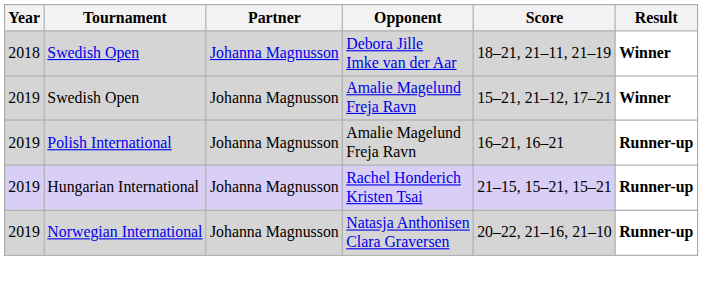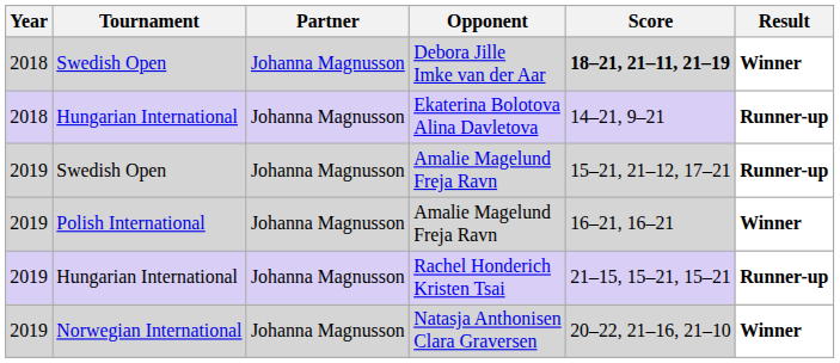Debora Jille Imke van der Aar | Score: normal -> bold
+ row: 2018 | Hungarian International | Johanna Magnusson | Ekaterina Bolotova Alina Davletova | 14–21, 9–21 | Runner-up
Swedish Open / Amalie Magelund Freja Ravn | Result: Winner -> Runner-up
Polish International / Amalie Magelund Freja Ravn | Result: Runner-up -> Winner
Natasja Anthonisen Clara Graversen | Result: Runner-up -> Winner
